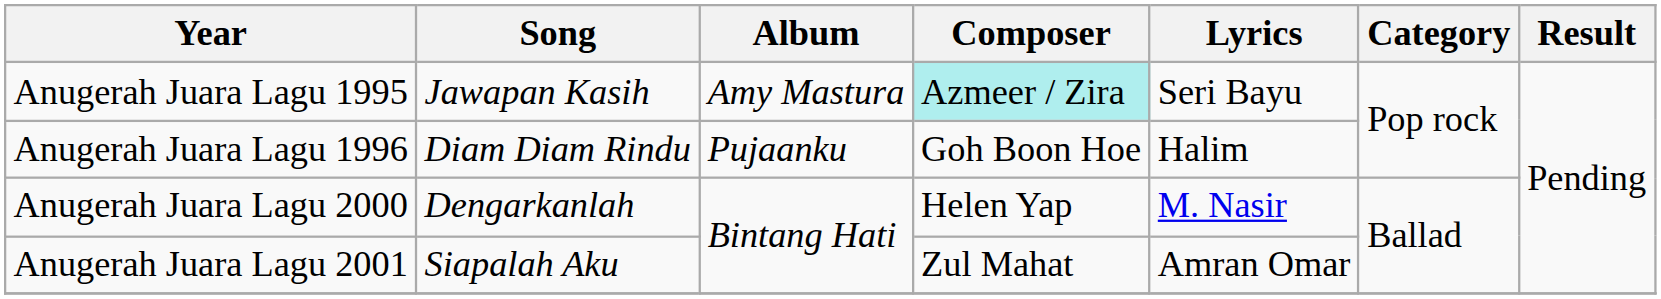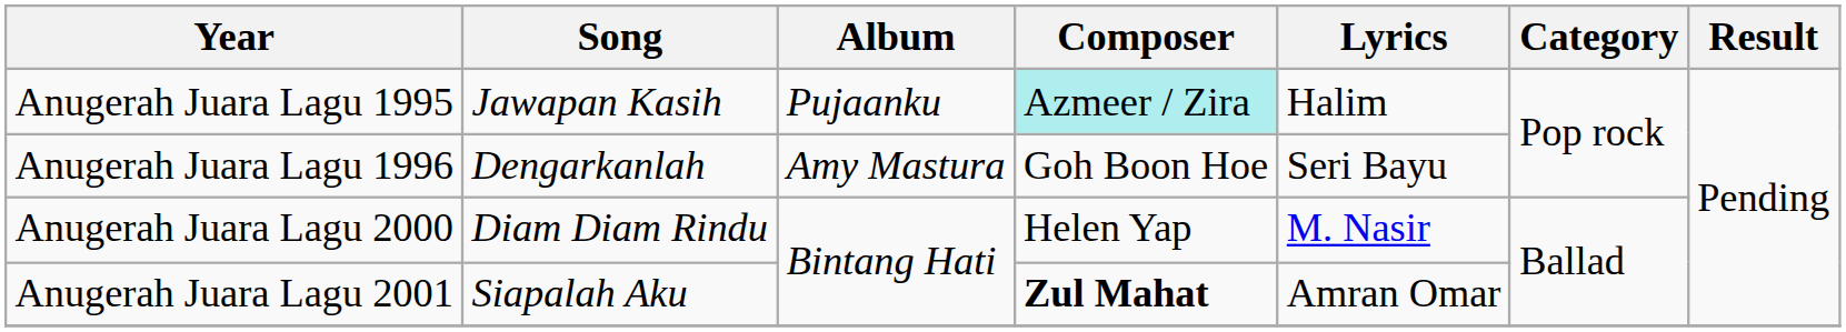Anugerah Juara Lagu 1995 | Album: Amy Mastura -> Pujaanku
Anugerah Juara Lagu 1995 | Lyrics: Seri Bayu -> Halim
Anugerah Juara Lagu 1996 | Song: Diam Diam Rindu -> Dengarkanlah
Anugerah Juara Lagu 1996 | Album: Pujaanku -> Amy Mastura
Anugerah Juara Lagu 1996 | Lyrics: Halim -> Seri Bayu
Anugerah Juara Lagu 2000 | Song: Dengarkanlah -> Diam Diam Rindu
Anugerah Juara Lagu 2001 | Composer: normal -> bold
